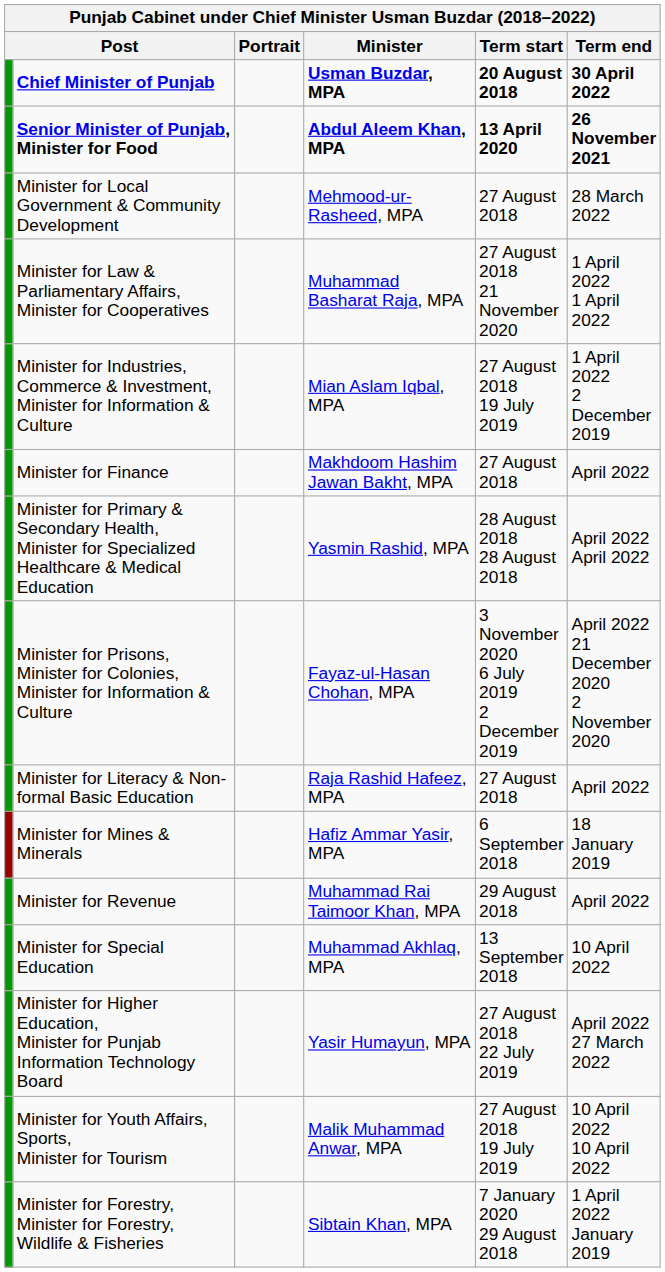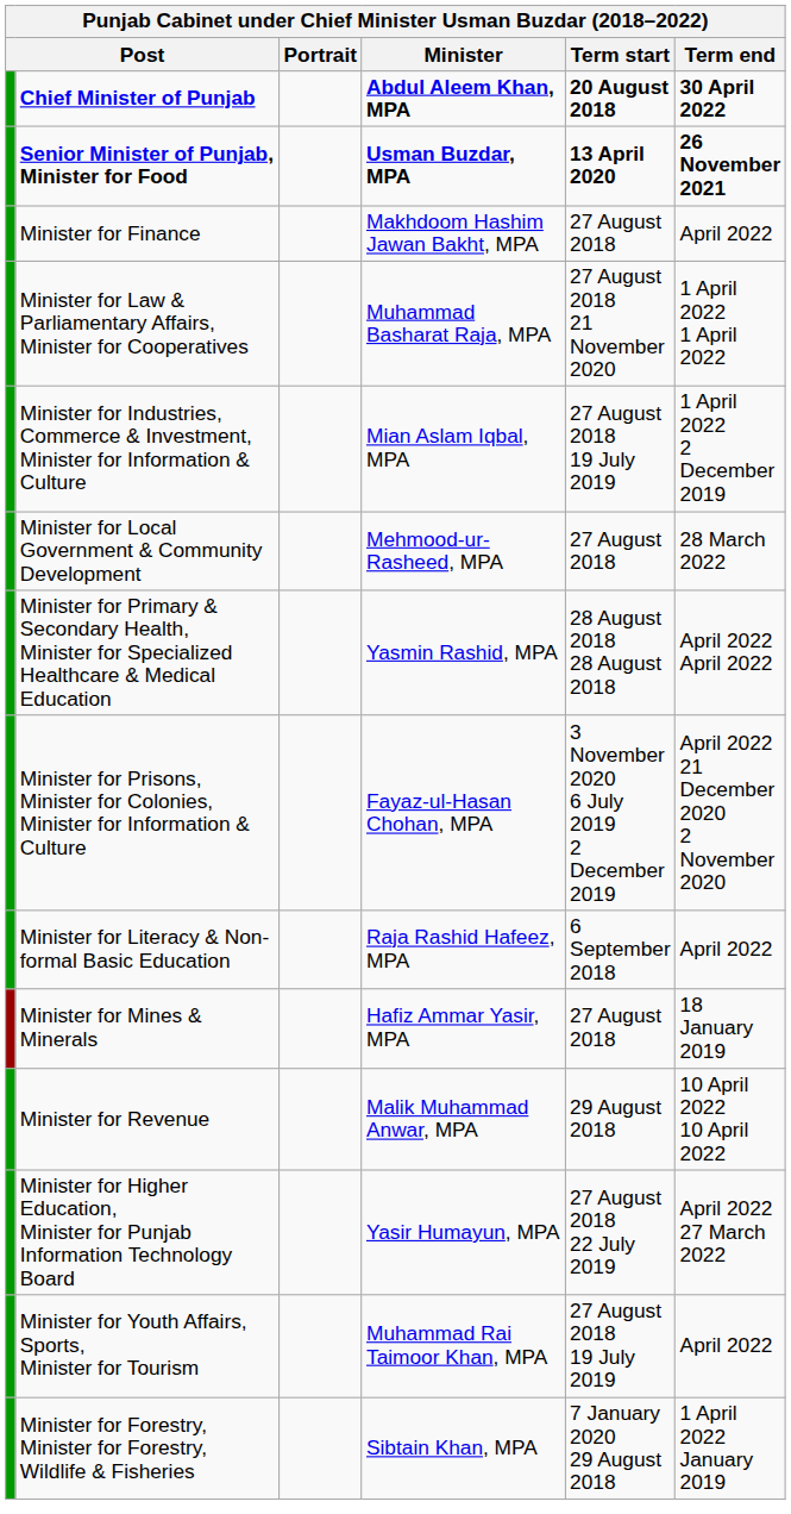Chief Minister of Punjab | Minister: Usman Buzdar, MPA -> Abdul Aleem Khan, MPA
Senior Minister of Punjab, Minister for Food | Minister: Abdul Aleem Khan, MPA -> Usman Buzdar, MPA
rows swapped: Minister for Local Government & Community Development <-> Minister for Finance
Minister for Literacy & Non-formal Basic Education | Term start: 27 August 2018 -> 6 September 2018
Minister for Mines & Minerals | Term start: 6 September 2018 -> 27 August 2018
Minister for Revenue | Minister: Muhammad Rai Taimoor Khan, MPA -> Malik Muhammad Anwar, MPA
Minister for Revenue | Term end: April 2022 -> 10 April 2022 10 April 2022
- row: Minister for Special Education | Muhammad Akhlaq, MPA | 13 September 2018 | 10 April 2022
Minister for Youth Affairs, Sports, Minister for Tourism | Minister: Malik Muhammad Anwar, MPA -> Muhammad Rai Taimoor Khan, MPA
Minister for Youth Affairs, Sports, Minister for Tourism | Term end: 10 April 2022 10 April 2022 -> April 2022
